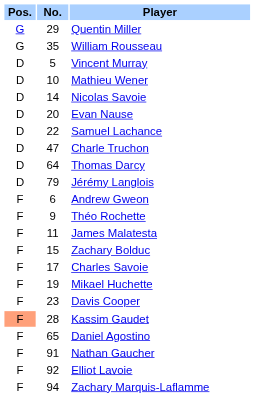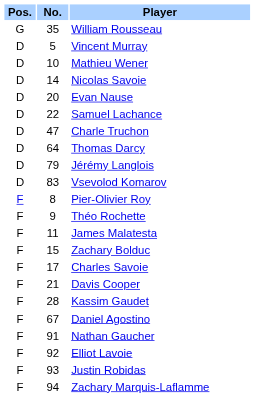- row: G | 29 | Quentin Miller
+ row: D | 83 | Vsevolod Komarov
- row: F | 6 | Andrew Gweon
+ row: F | 8 | Pier-Olivier Roy
- row: F | 19 | Mikael Huchette
Davis Cooper | No.: 23 -> 21
Kassim Gaudet | Pos.: lightsalmon background -> no background
Daniel Agostino | No.: 65 -> 67
+ row: F | 93 | Justin Robidas
